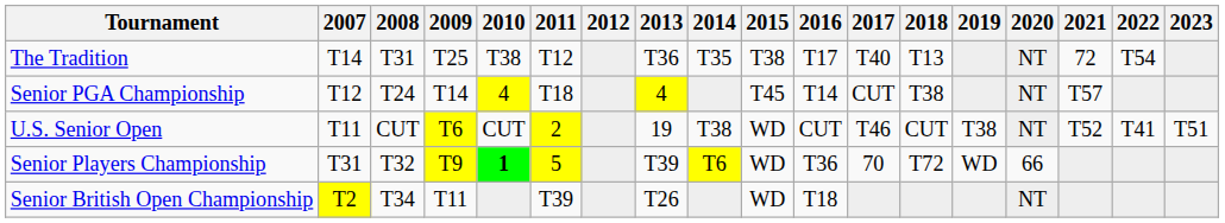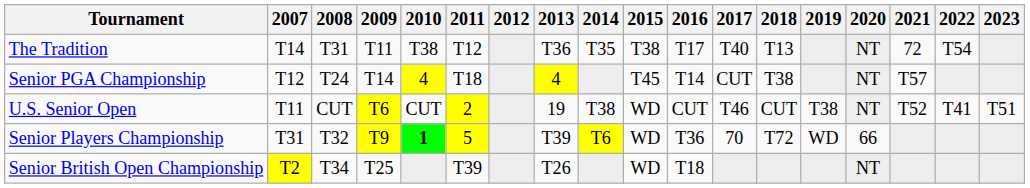The Tradition | 2009: T25 -> T11
Senior British Open Championship | 2009: T11 -> T25
